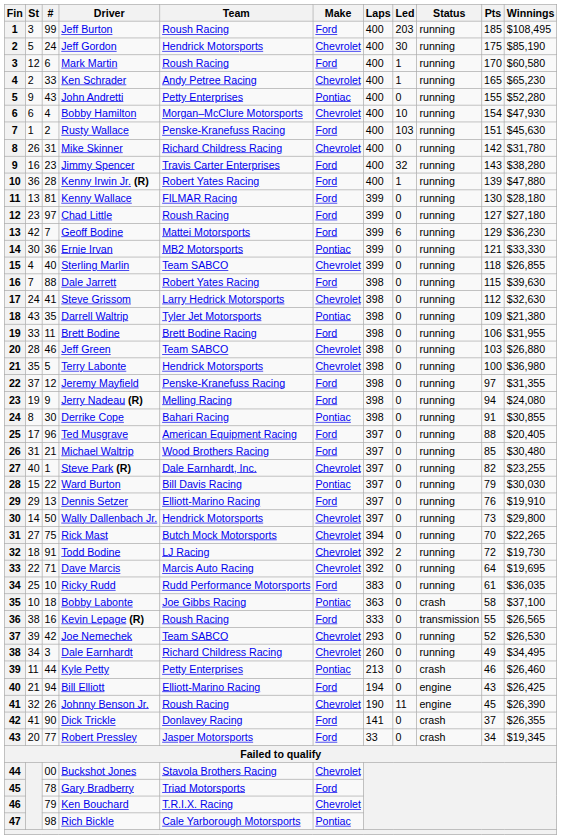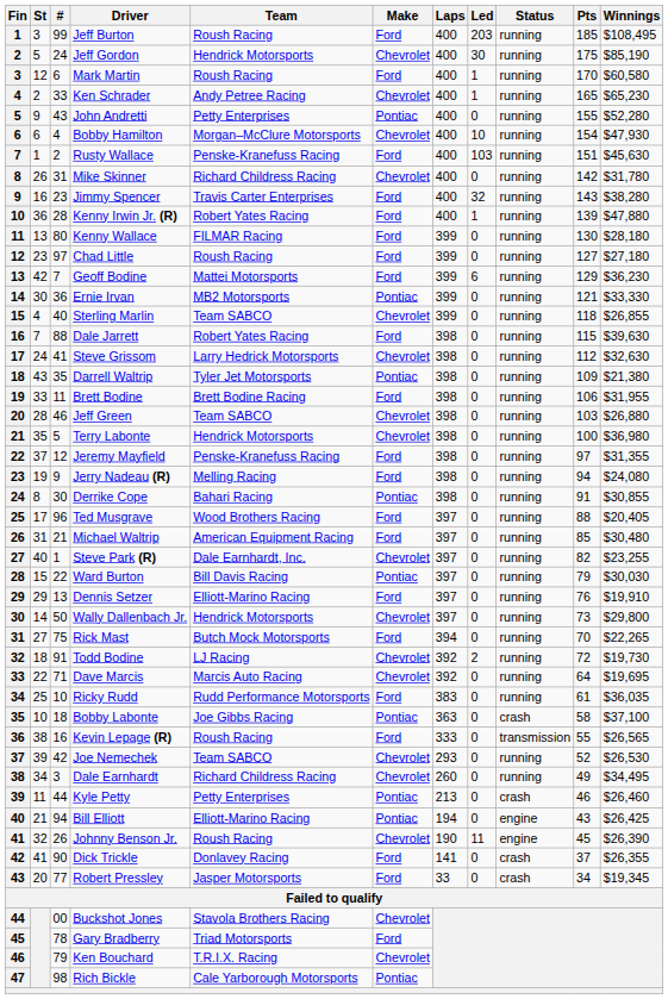Kenny Wallace | #: 81 -> 80
Ted Musgrave | Team: American Equipment Racing -> Wood Brothers Racing
Michael Waltrip | Team: Wood Brothers Racing -> American Equipment Racing
Rick Mast | Make: Chevrolet -> Ford
Bill Elliott | Make: Ford -> Pontiac
